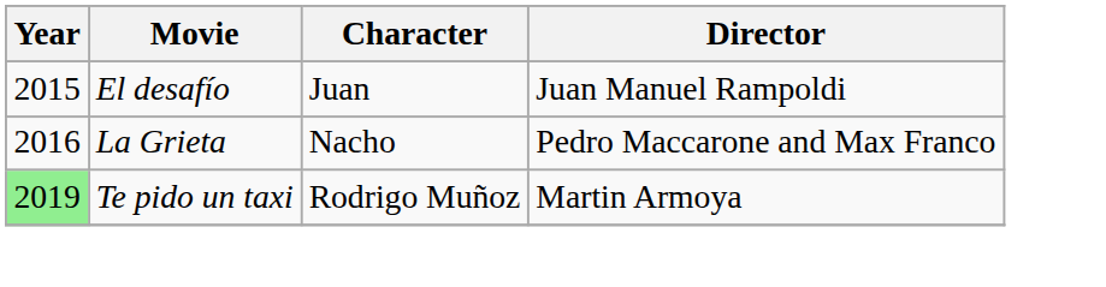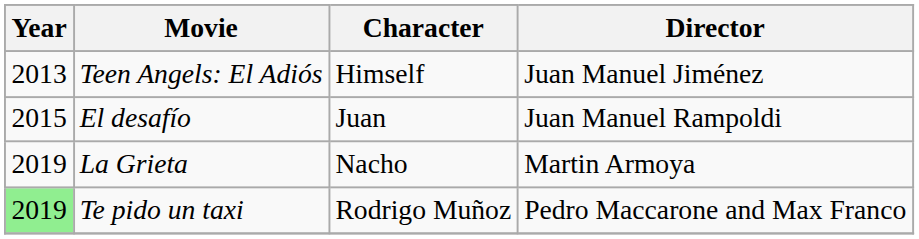+ row: 2013 | Teen Angels: El Adiós | Himself | Juan Manuel Jiménez
La Grieta | Year: 2016 -> 2019
La Grieta | Director: Pedro Maccarone and Max Franco -> Martin Armoya
Te pido un taxi | Director: Martin Armoya -> Pedro Maccarone and Max Franco
